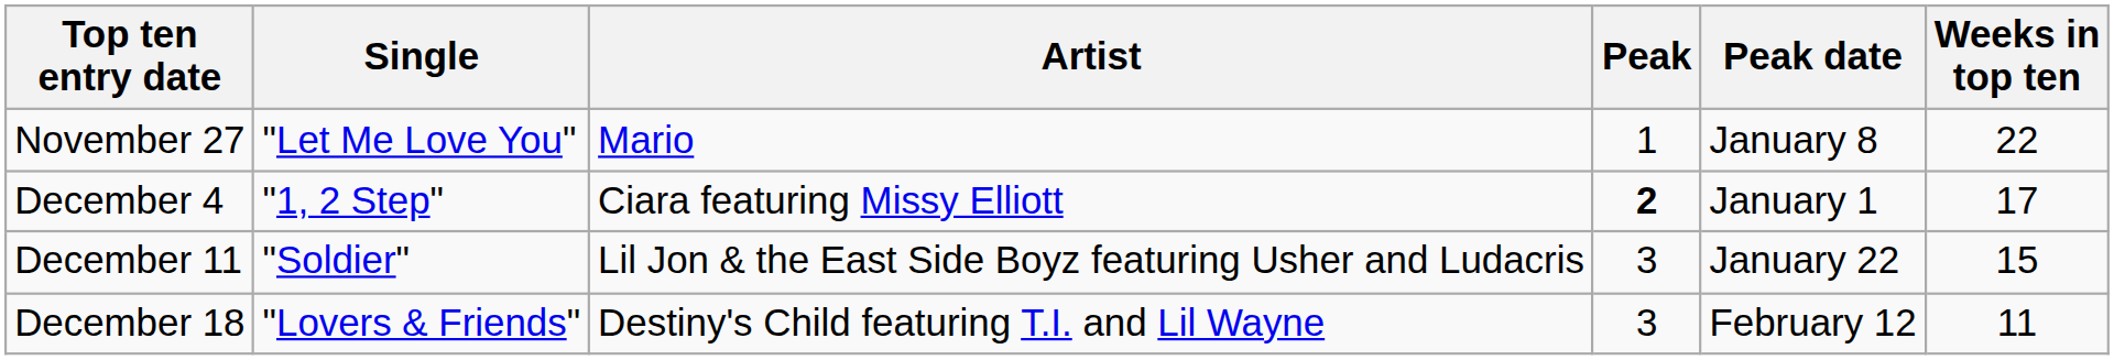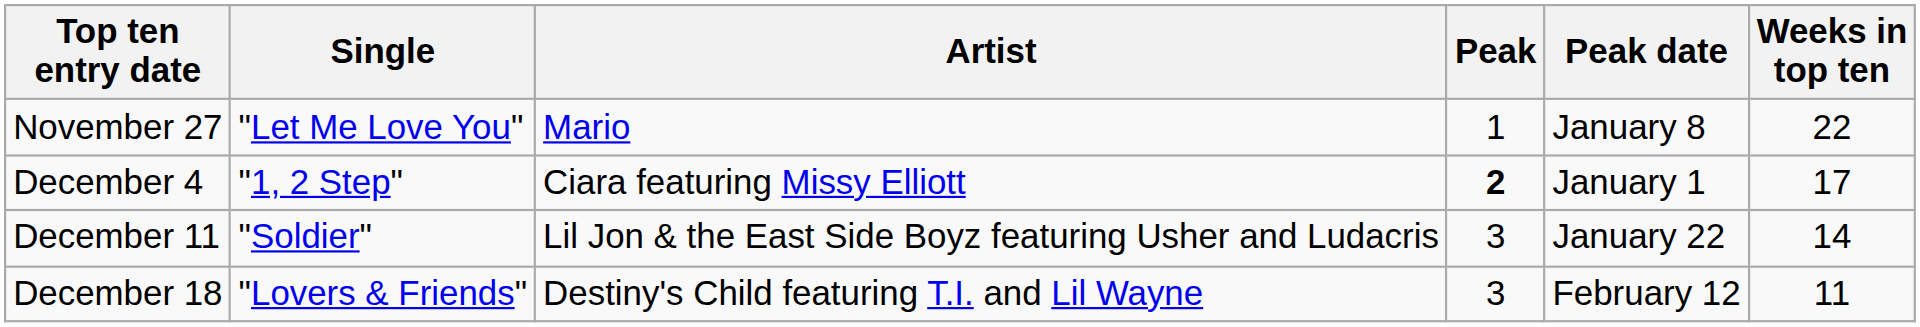December 11 | Weeks in top ten: 15 -> 14
